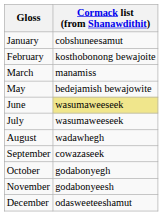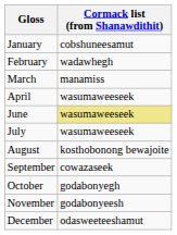February | Cormack list (from Shanawdithit): kosthobonong bewajoite -> wadawhegh
+ row: April | wasumaweeseek
- row: May | bedejamish bewajowite
August | Cormack list (from Shanawdithit): wadawhegh -> kosthobonong bewajoite
